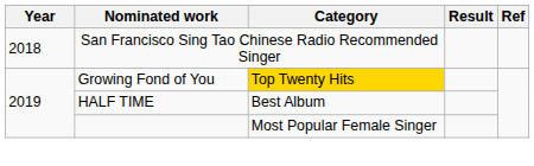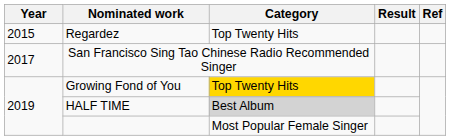+ row: 2015 | Regardez | Top Twenty Hits
San Francisco Sing Tao Chinese Radio Recommended Singer | Year: 2018 -> 2017
HALF TIME | Category: no background -> lightgrey background
